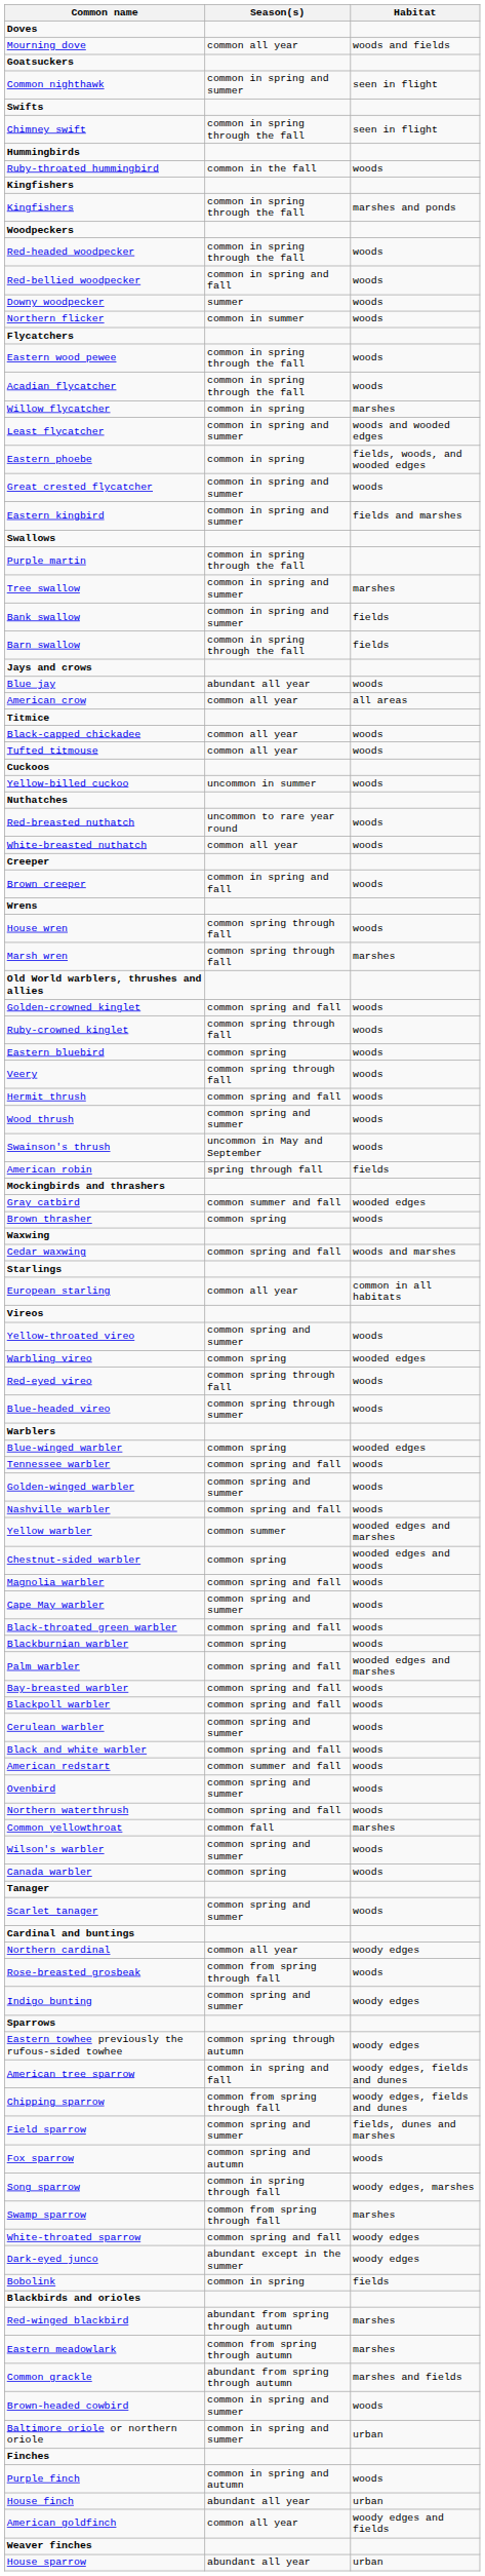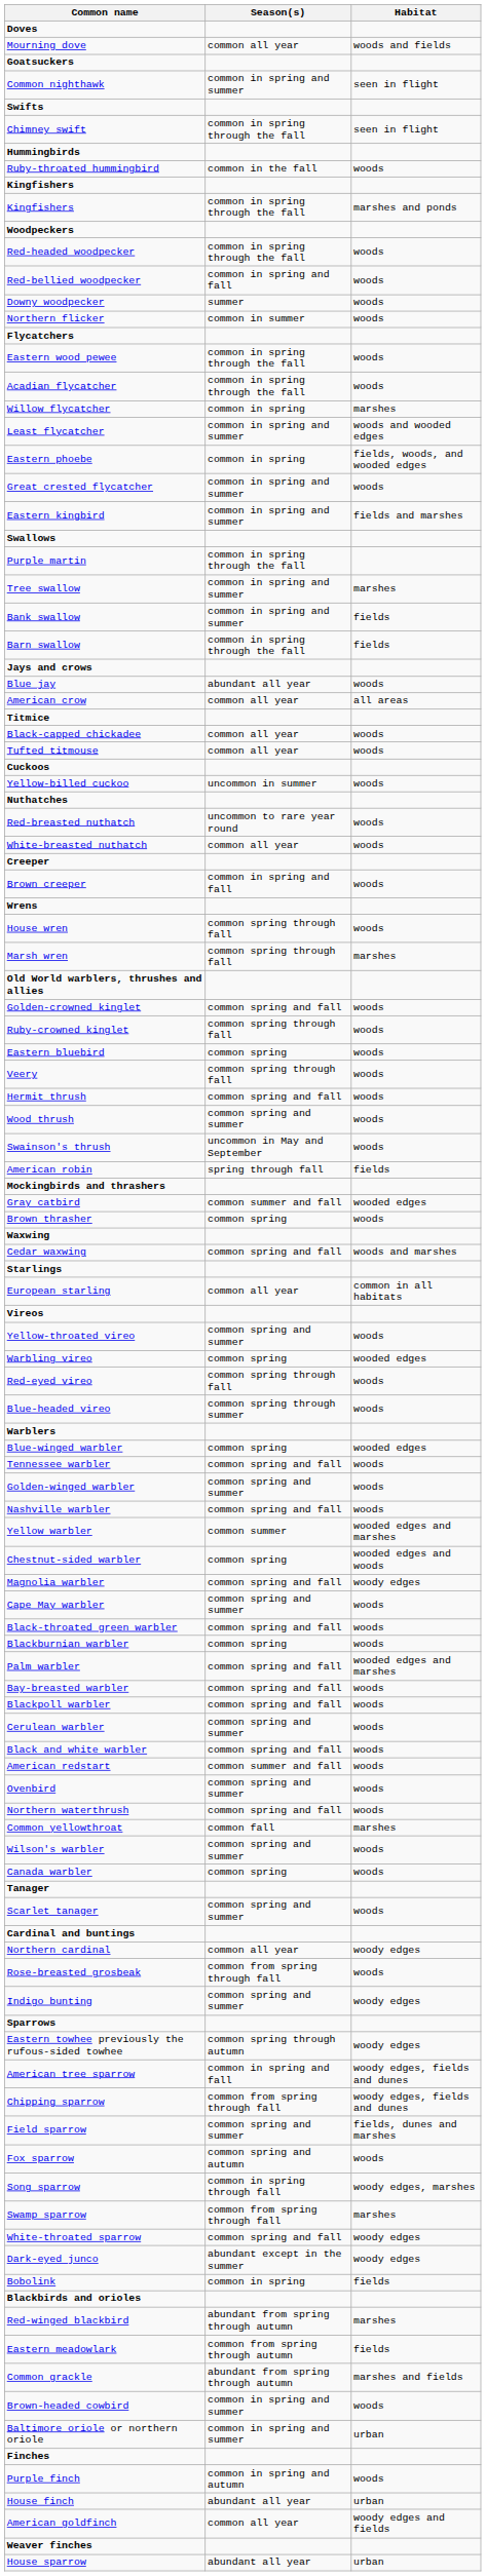Magnolia warbler | Habitat: woods -> woody edges
Eastern meadowlark | Habitat: marshes -> fields
